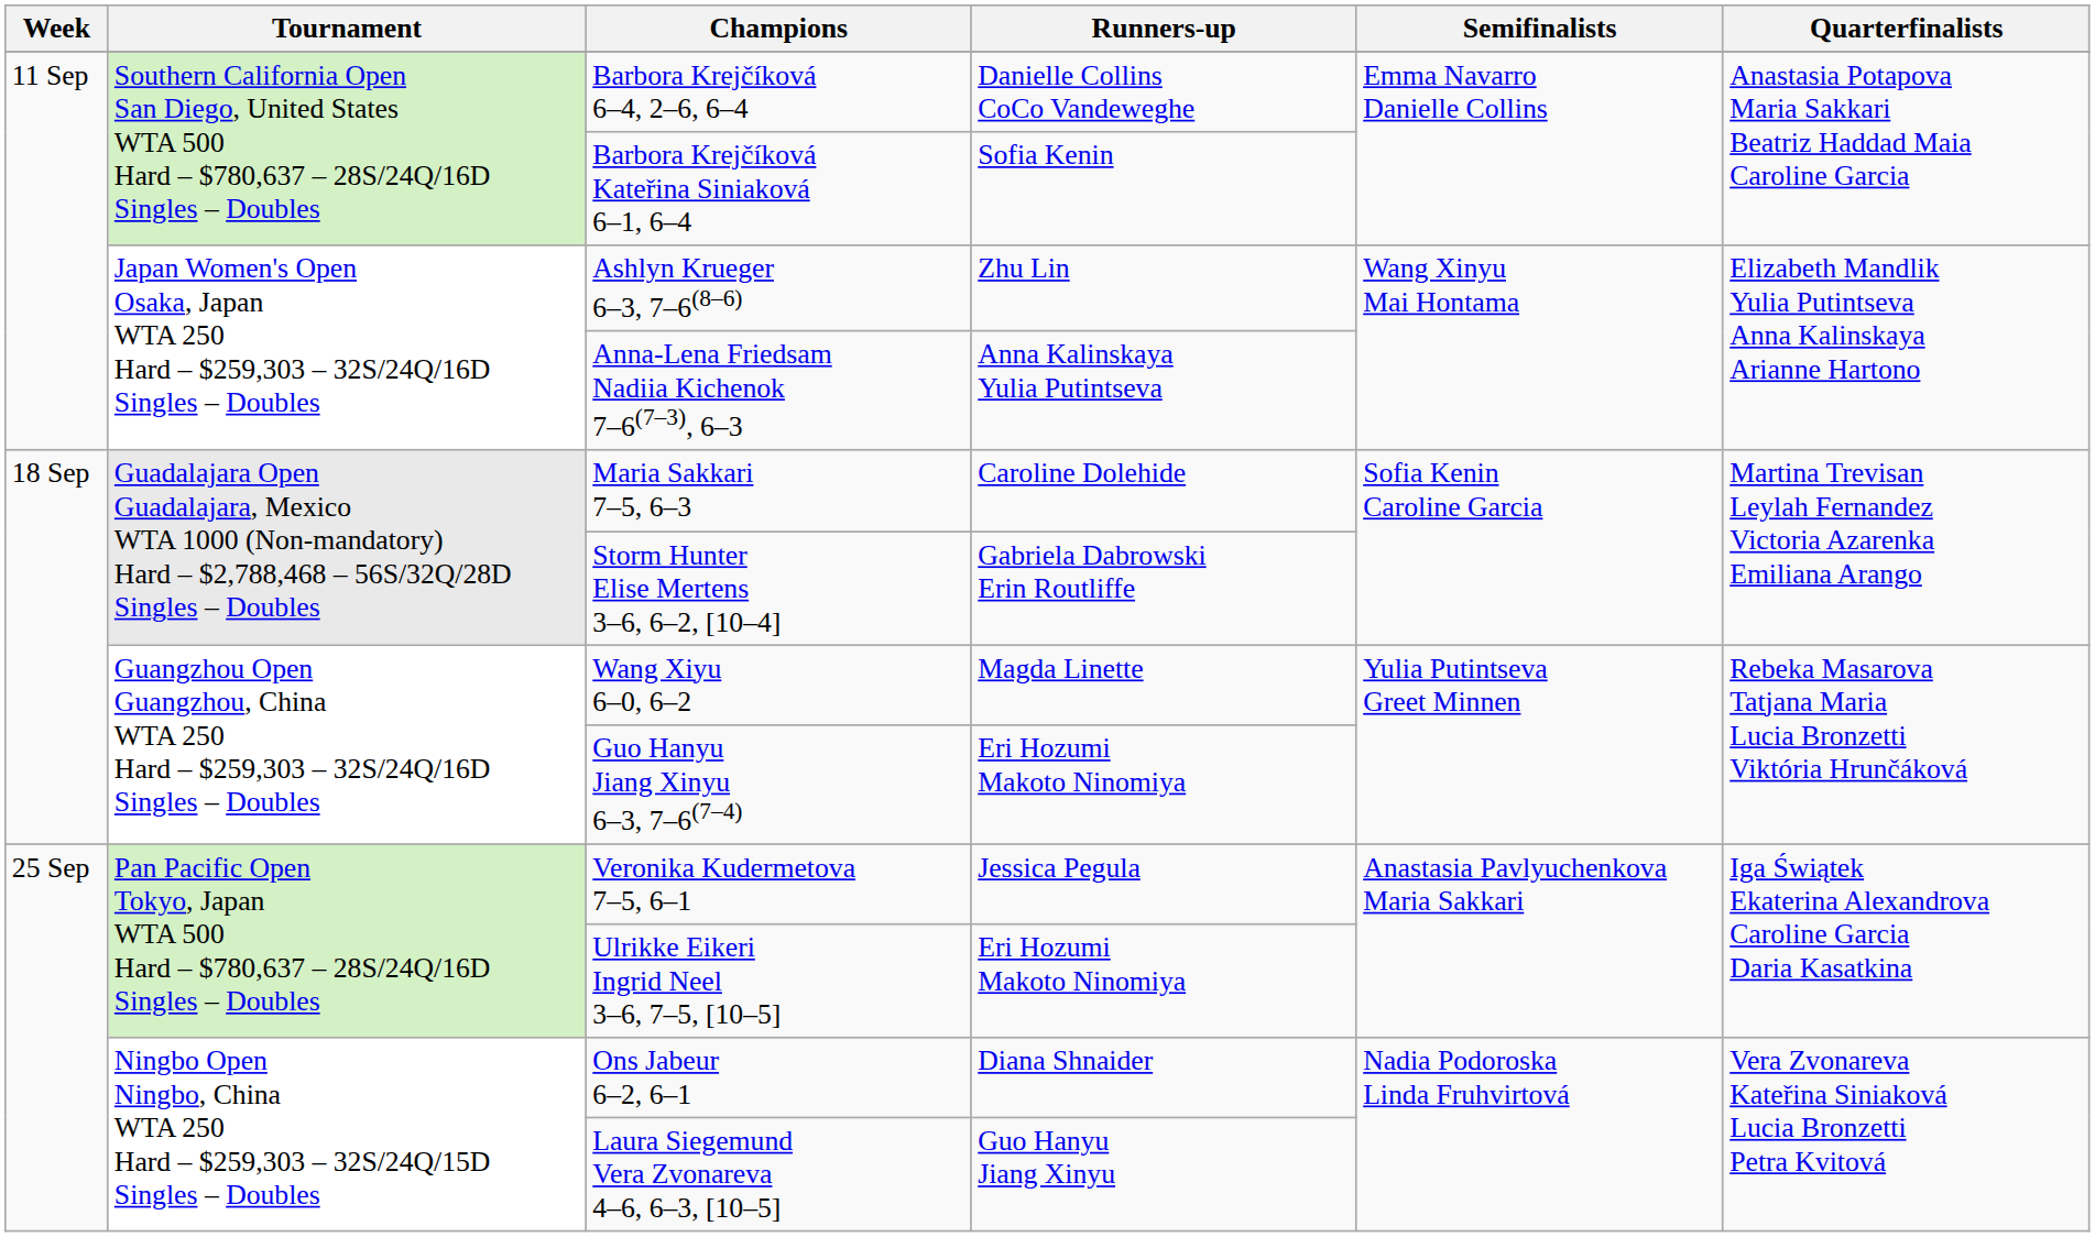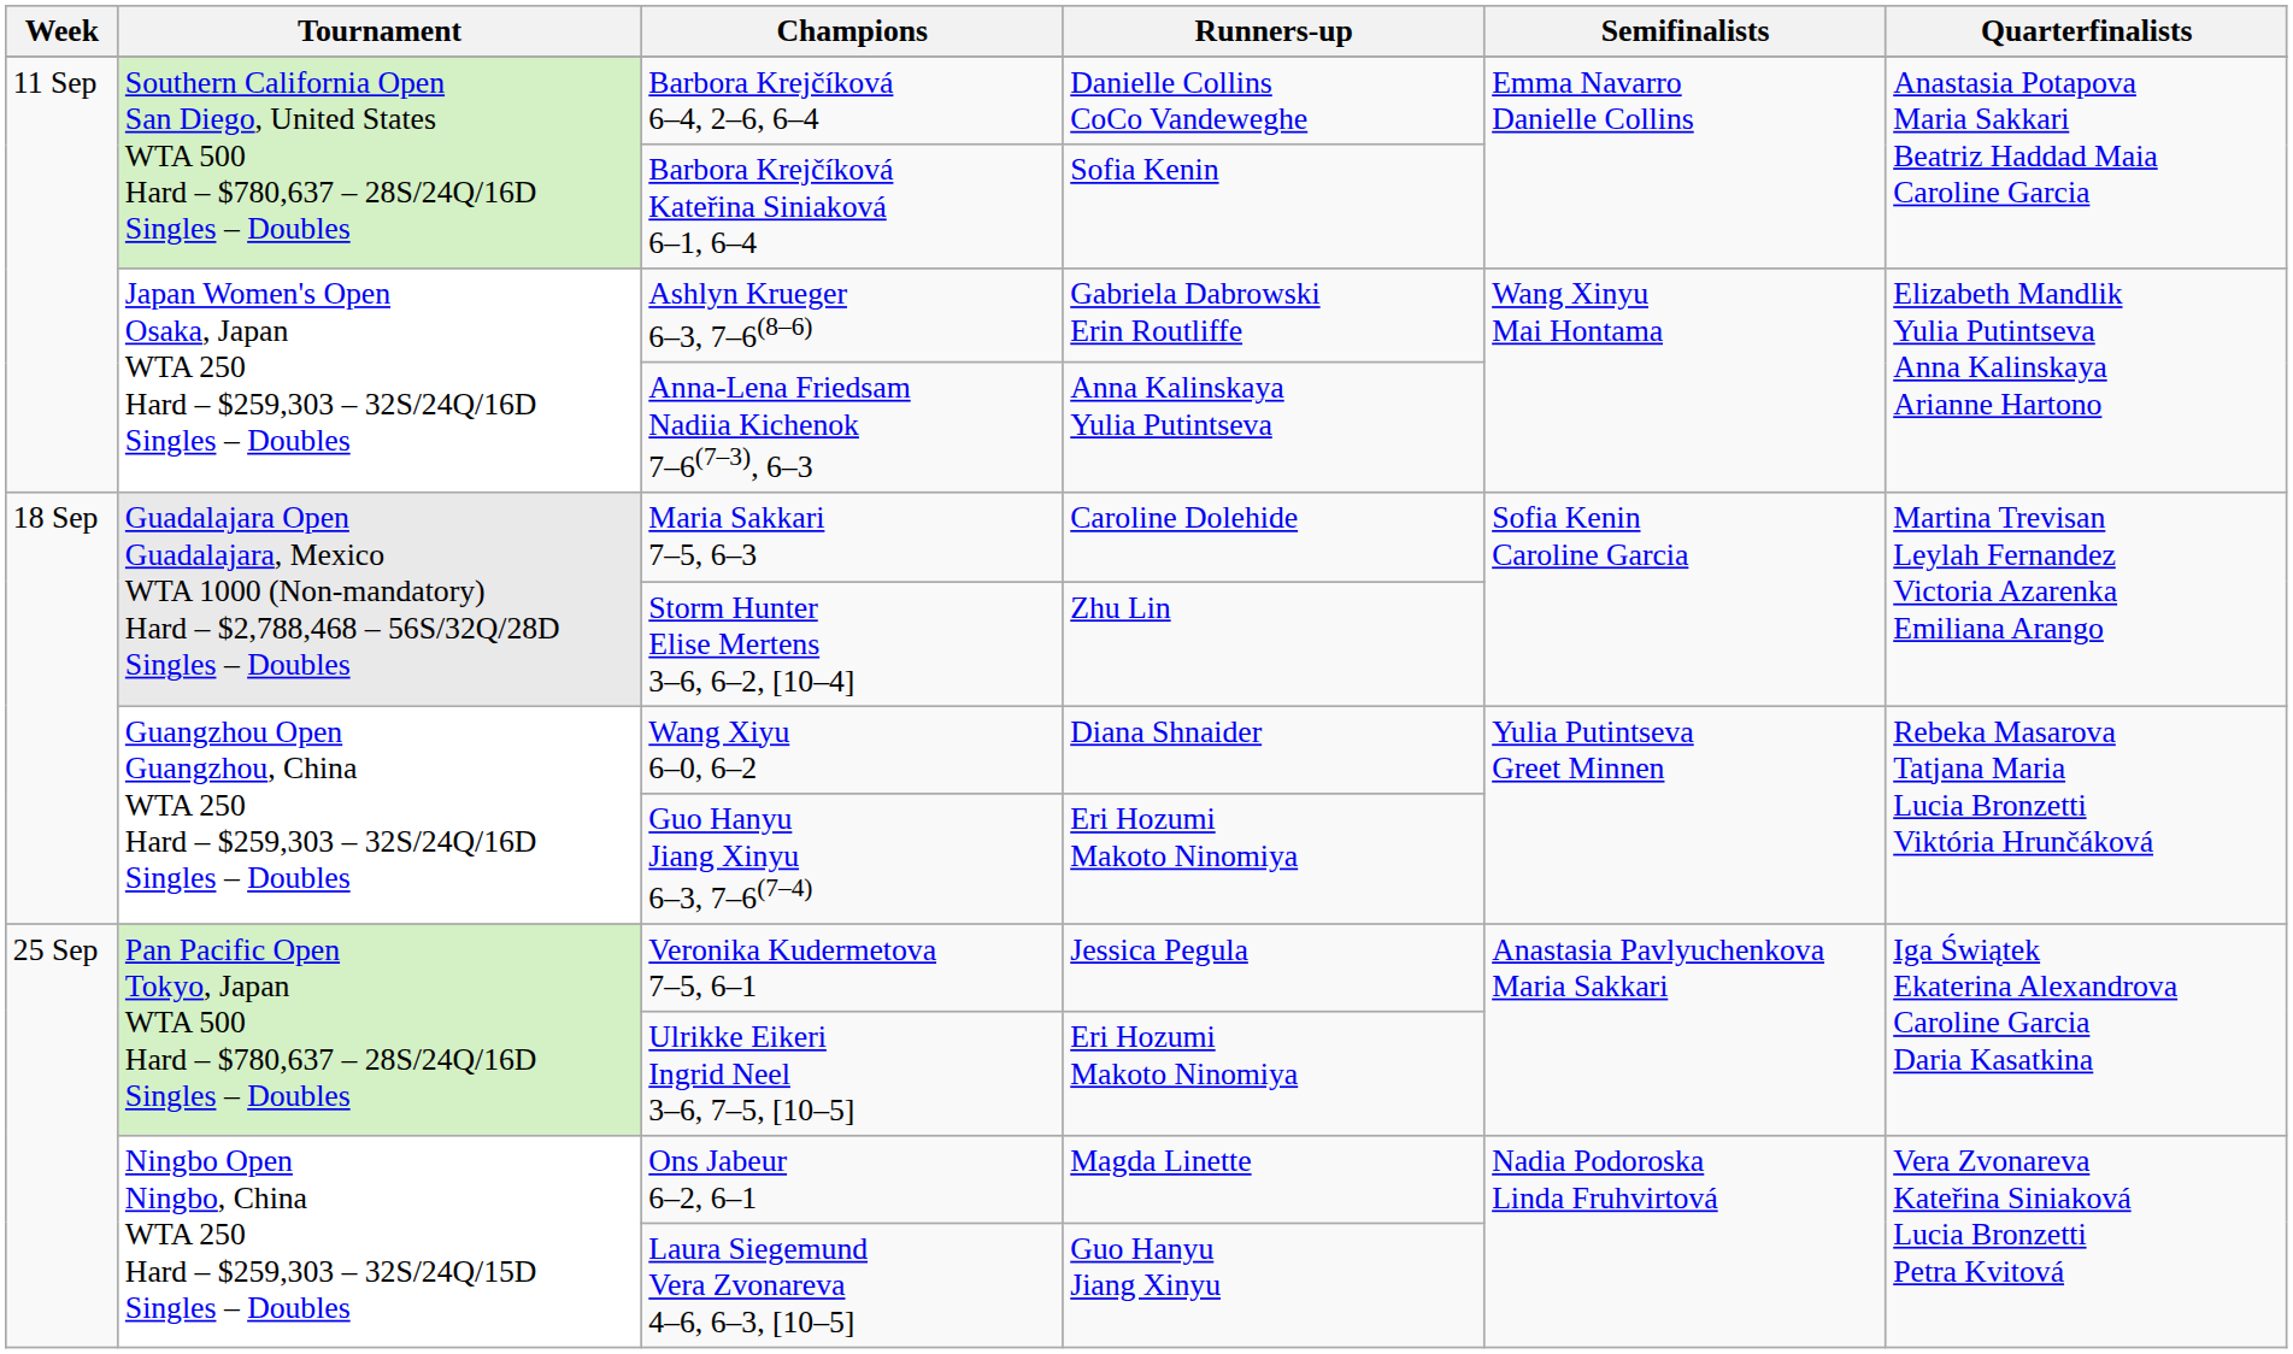Ashlyn Krueger 6–3, 7–6(8–6) | Runners-up: Zhu Lin -> Gabriela Dabrowski Erin Routliffe
Storm Hunter Elise Mertens 3–6, 6–2, [10–4] | Runners-up: Gabriela Dabrowski Erin Routliffe -> Zhu Lin
Wang Xiyu 6–0, 6–2 | Runners-up: Magda Linette -> Diana Shnaider
Ons Jabeur 6–2, 6–1 | Runners-up: Diana Shnaider -> Magda Linette
